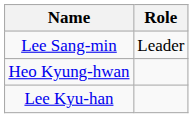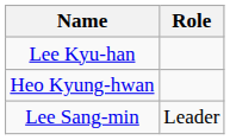rows swapped: Lee Sang-min <-> Lee Kyu-han
